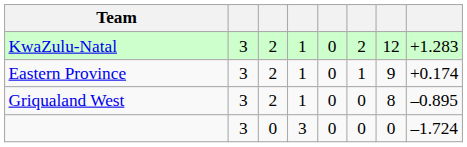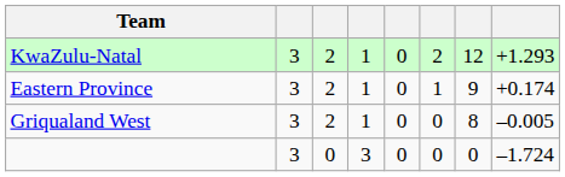KwaZulu-Natal | column 8: +1.283 -> +1.293
Griqualand West | column 8: –0.895 -> –0.005
